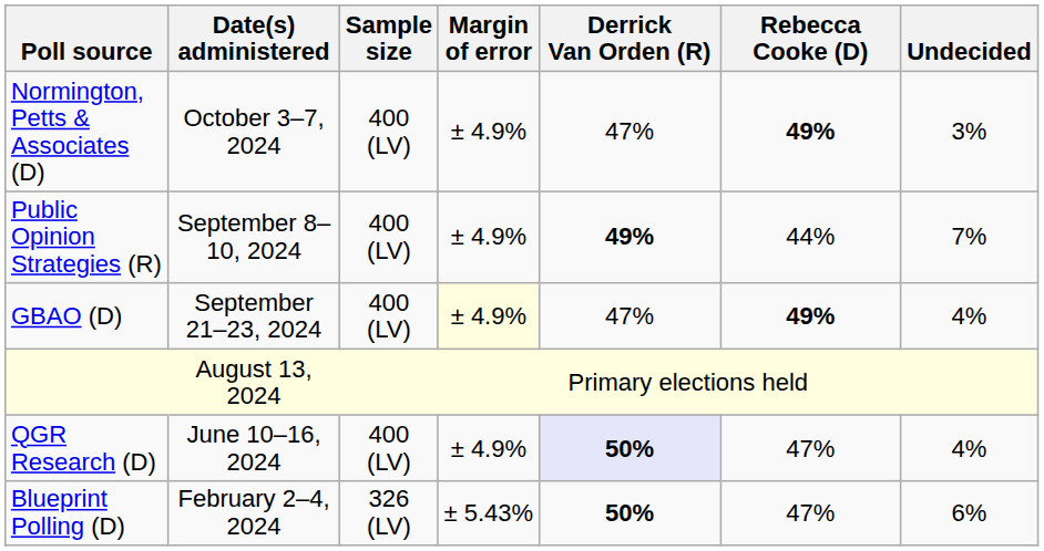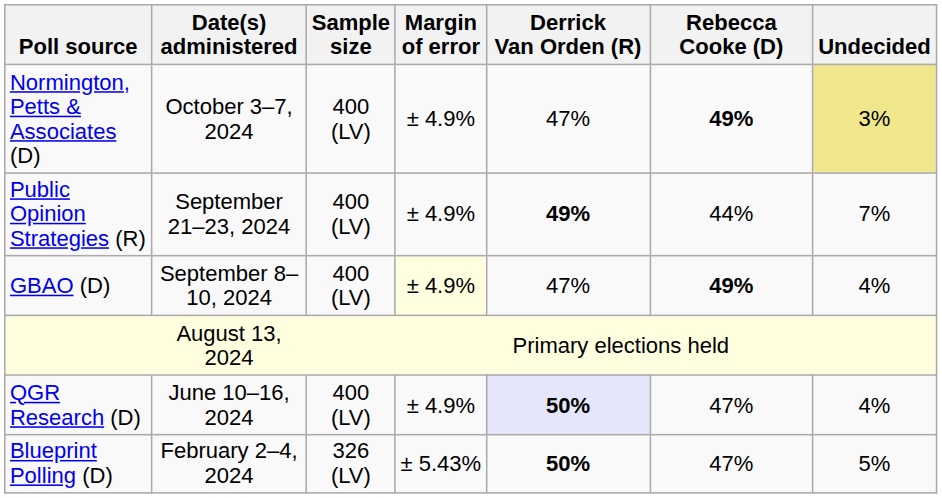Normington, Petts & Associates (D) | Undecided: no background -> khaki background
Public Opinion Strategies (R) | Date(s) administered: September 8–10, 2024 -> September 21–23, 2024
GBAO (D) | Date(s) administered: September 21–23, 2024 -> September 8–10, 2024
Blueprint Polling (D) | Undecided: 6% -> 5%
